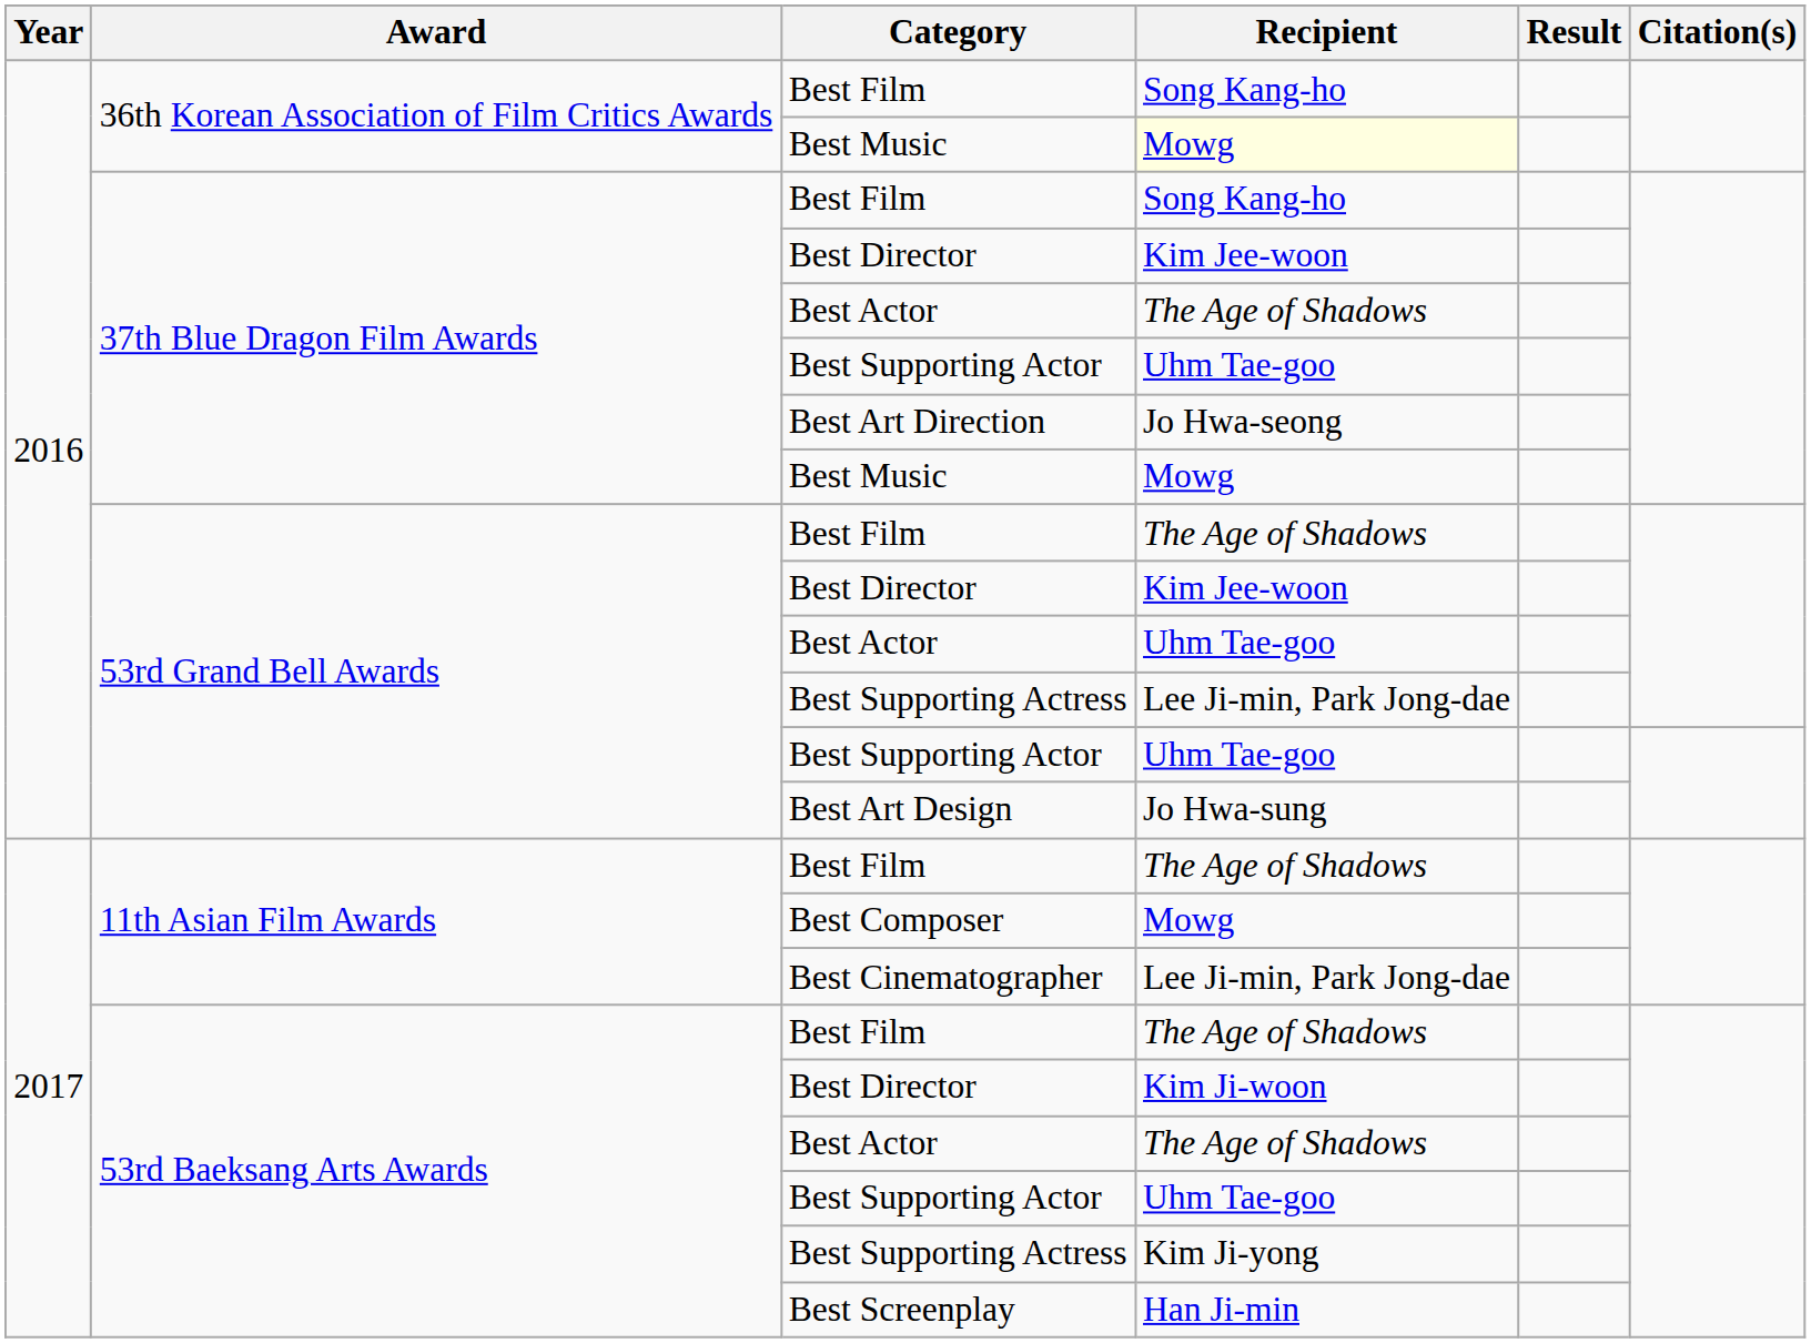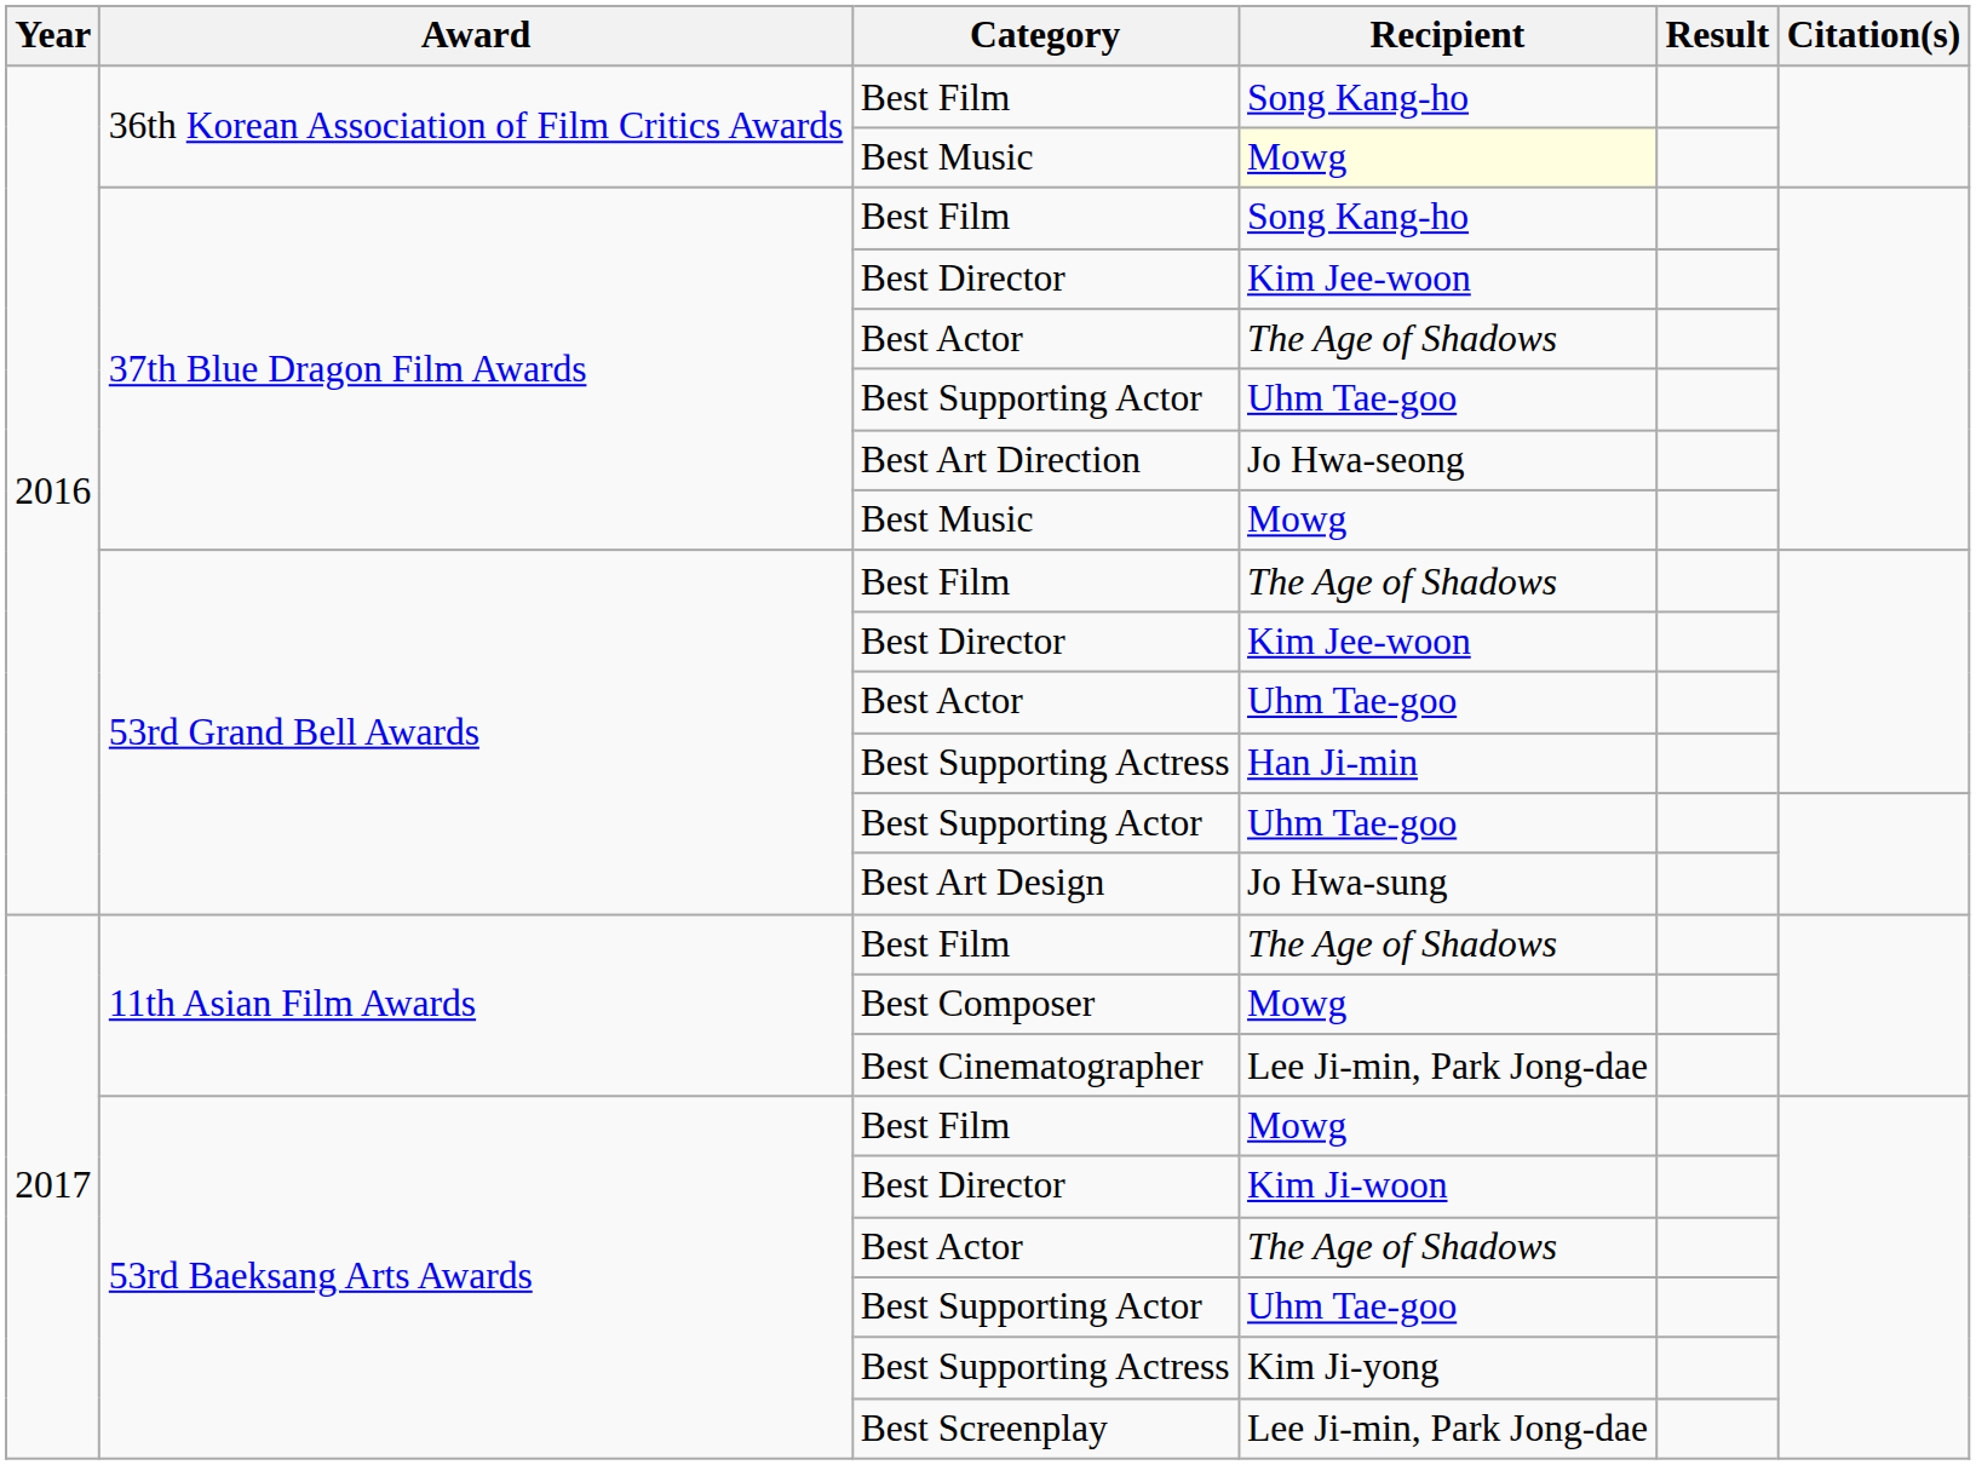53rd Grand Bell Awards / Best Supporting Actress | Recipient: Lee Ji-min, Park Jong-dae -> Han Ji-min
53rd Baeksang Arts Awards / Best Film | Recipient: The Age of Shadows -> Mowg
Best Screenplay | Recipient: Han Ji-min -> Lee Ji-min, Park Jong-dae
